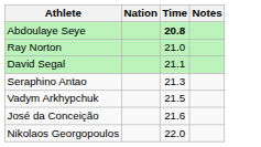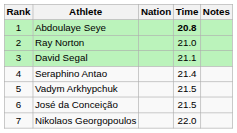+ column: Rank | 1 | 2 | 3 | 4 | 5 | 6 | 7
Seraphino Antao | Time: 21.3 -> 21.4
José da Conceição | Time: 21.6 -> 21.5
